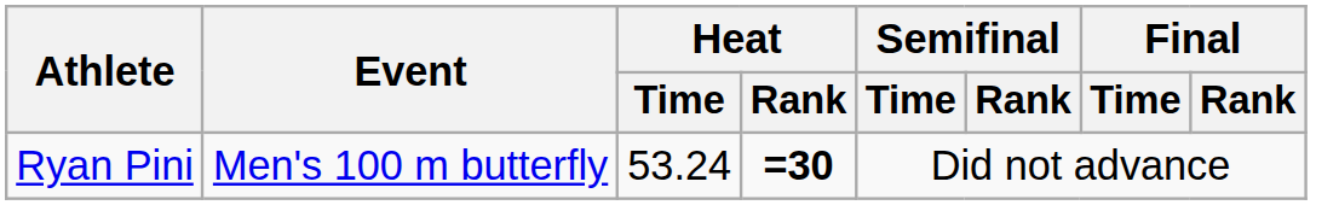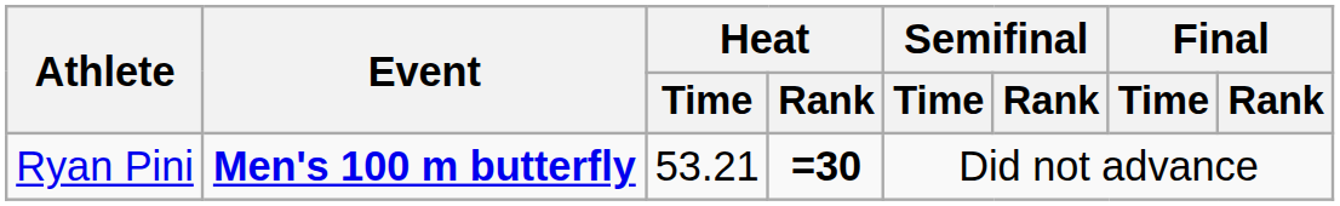Ryan Pini | Event: normal -> bold
Ryan Pini | Heat / Time: 53.24 -> 53.21
